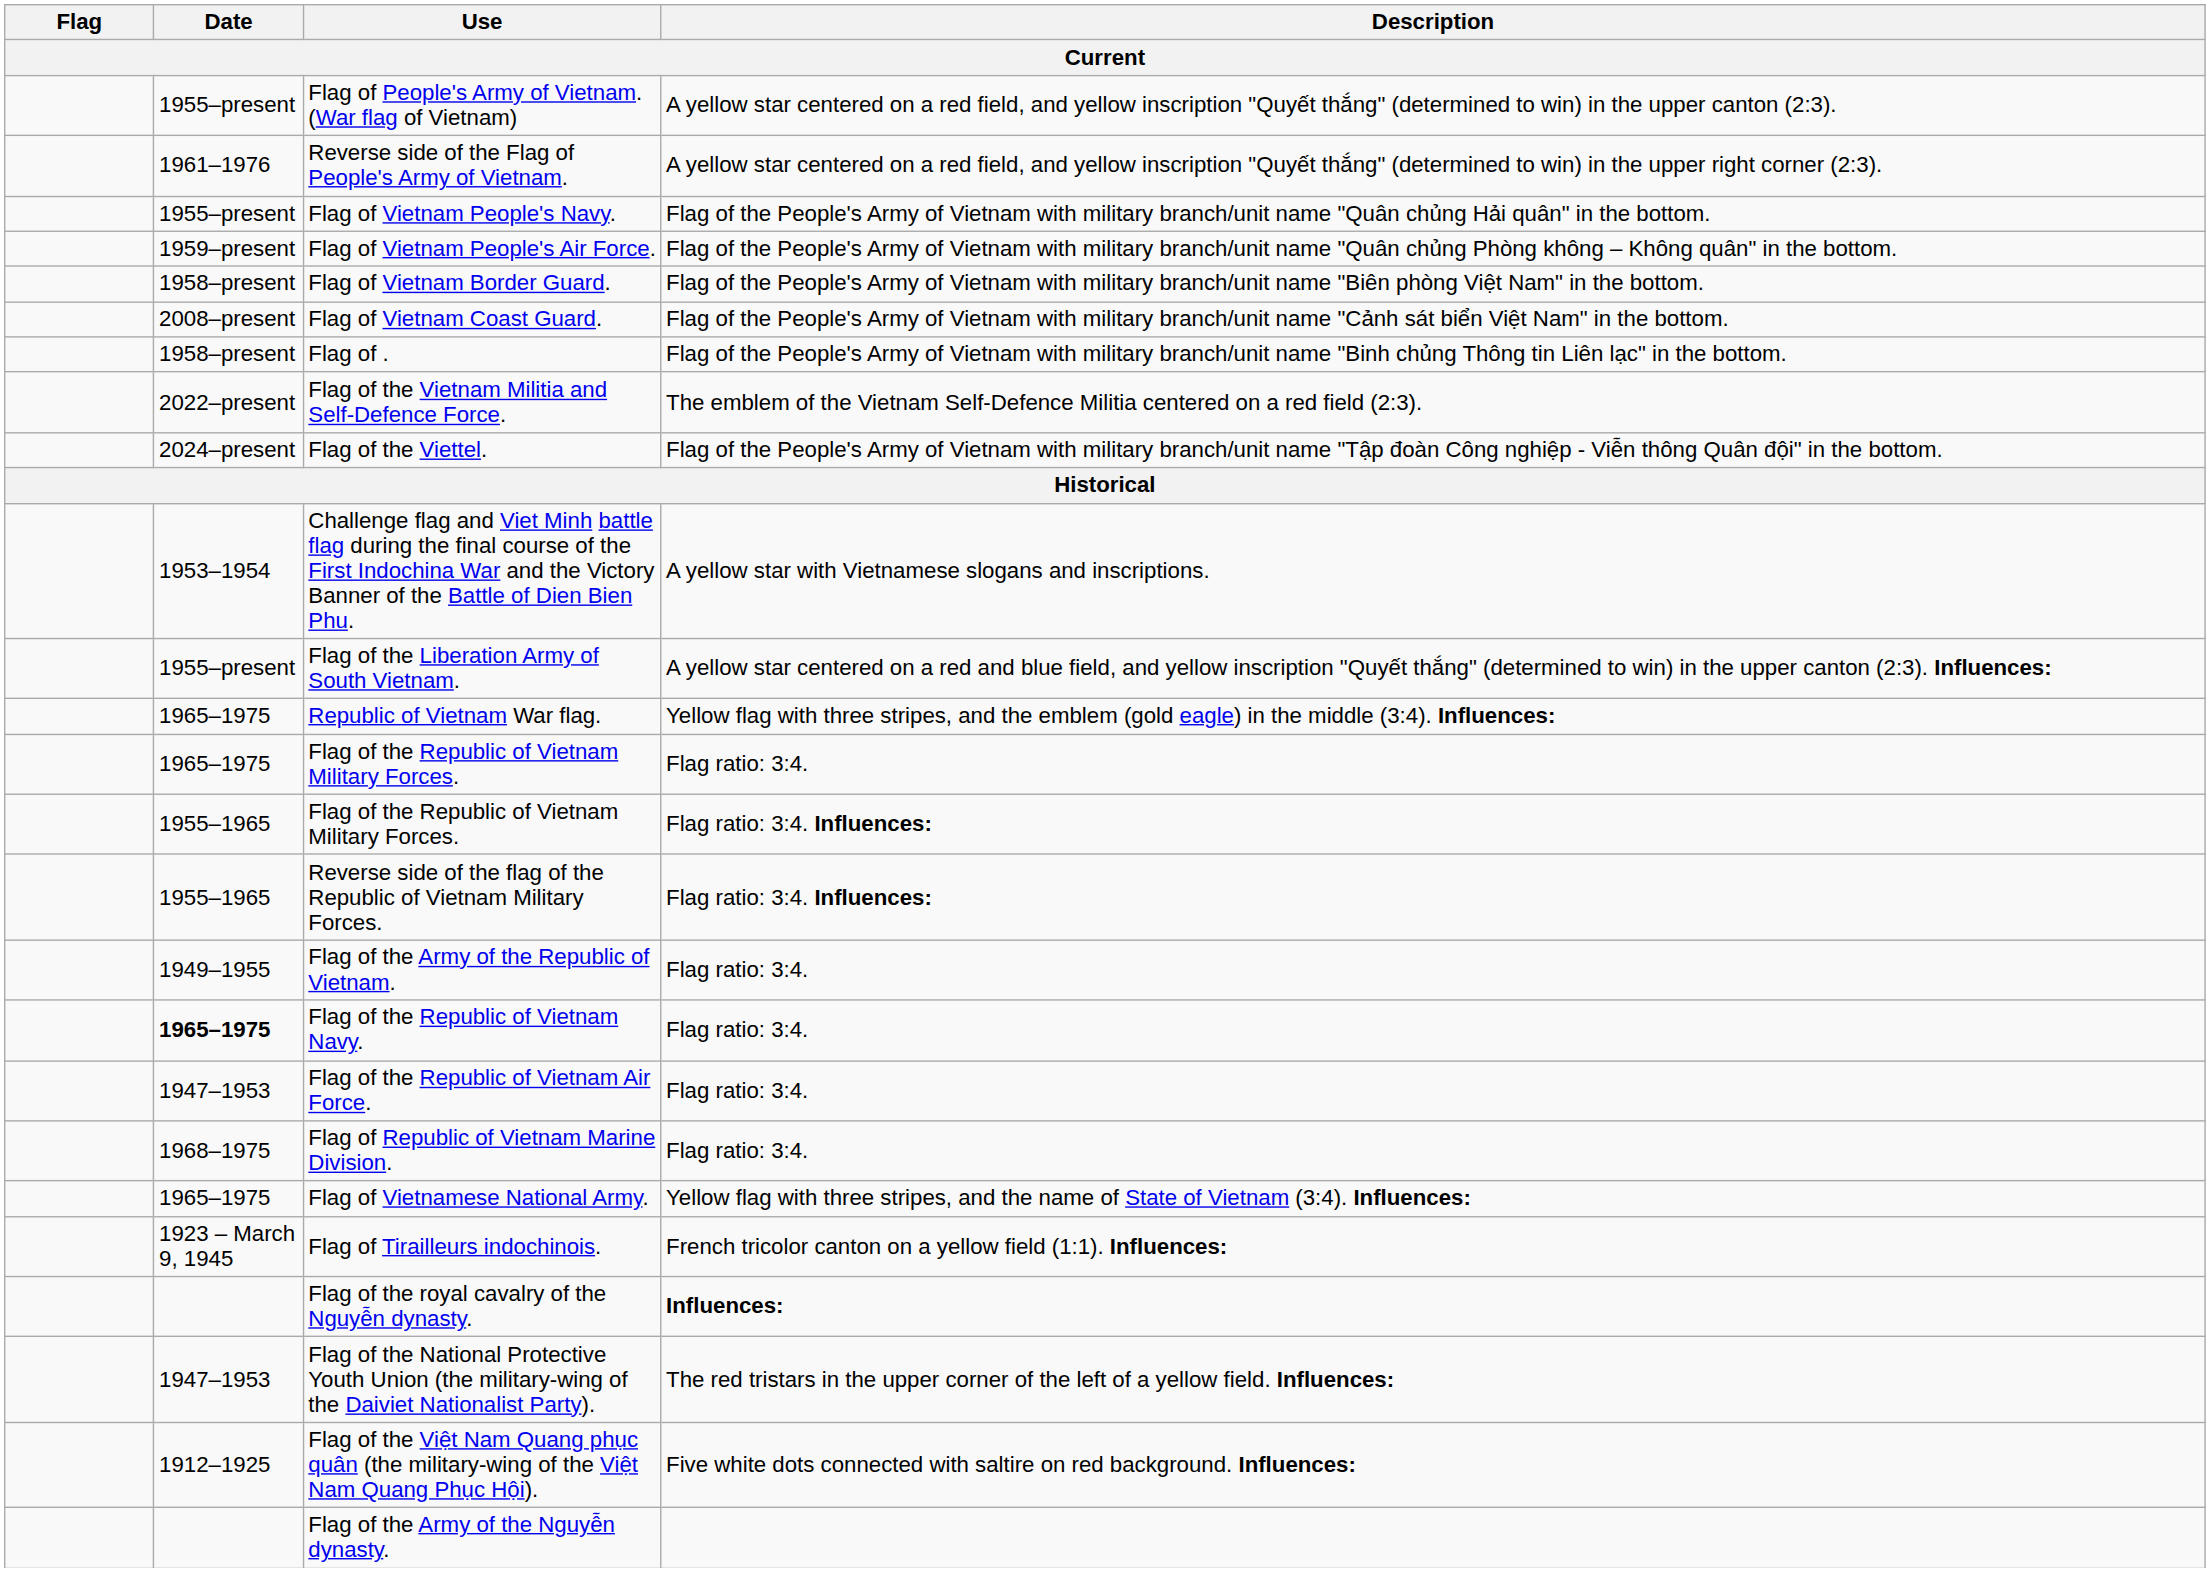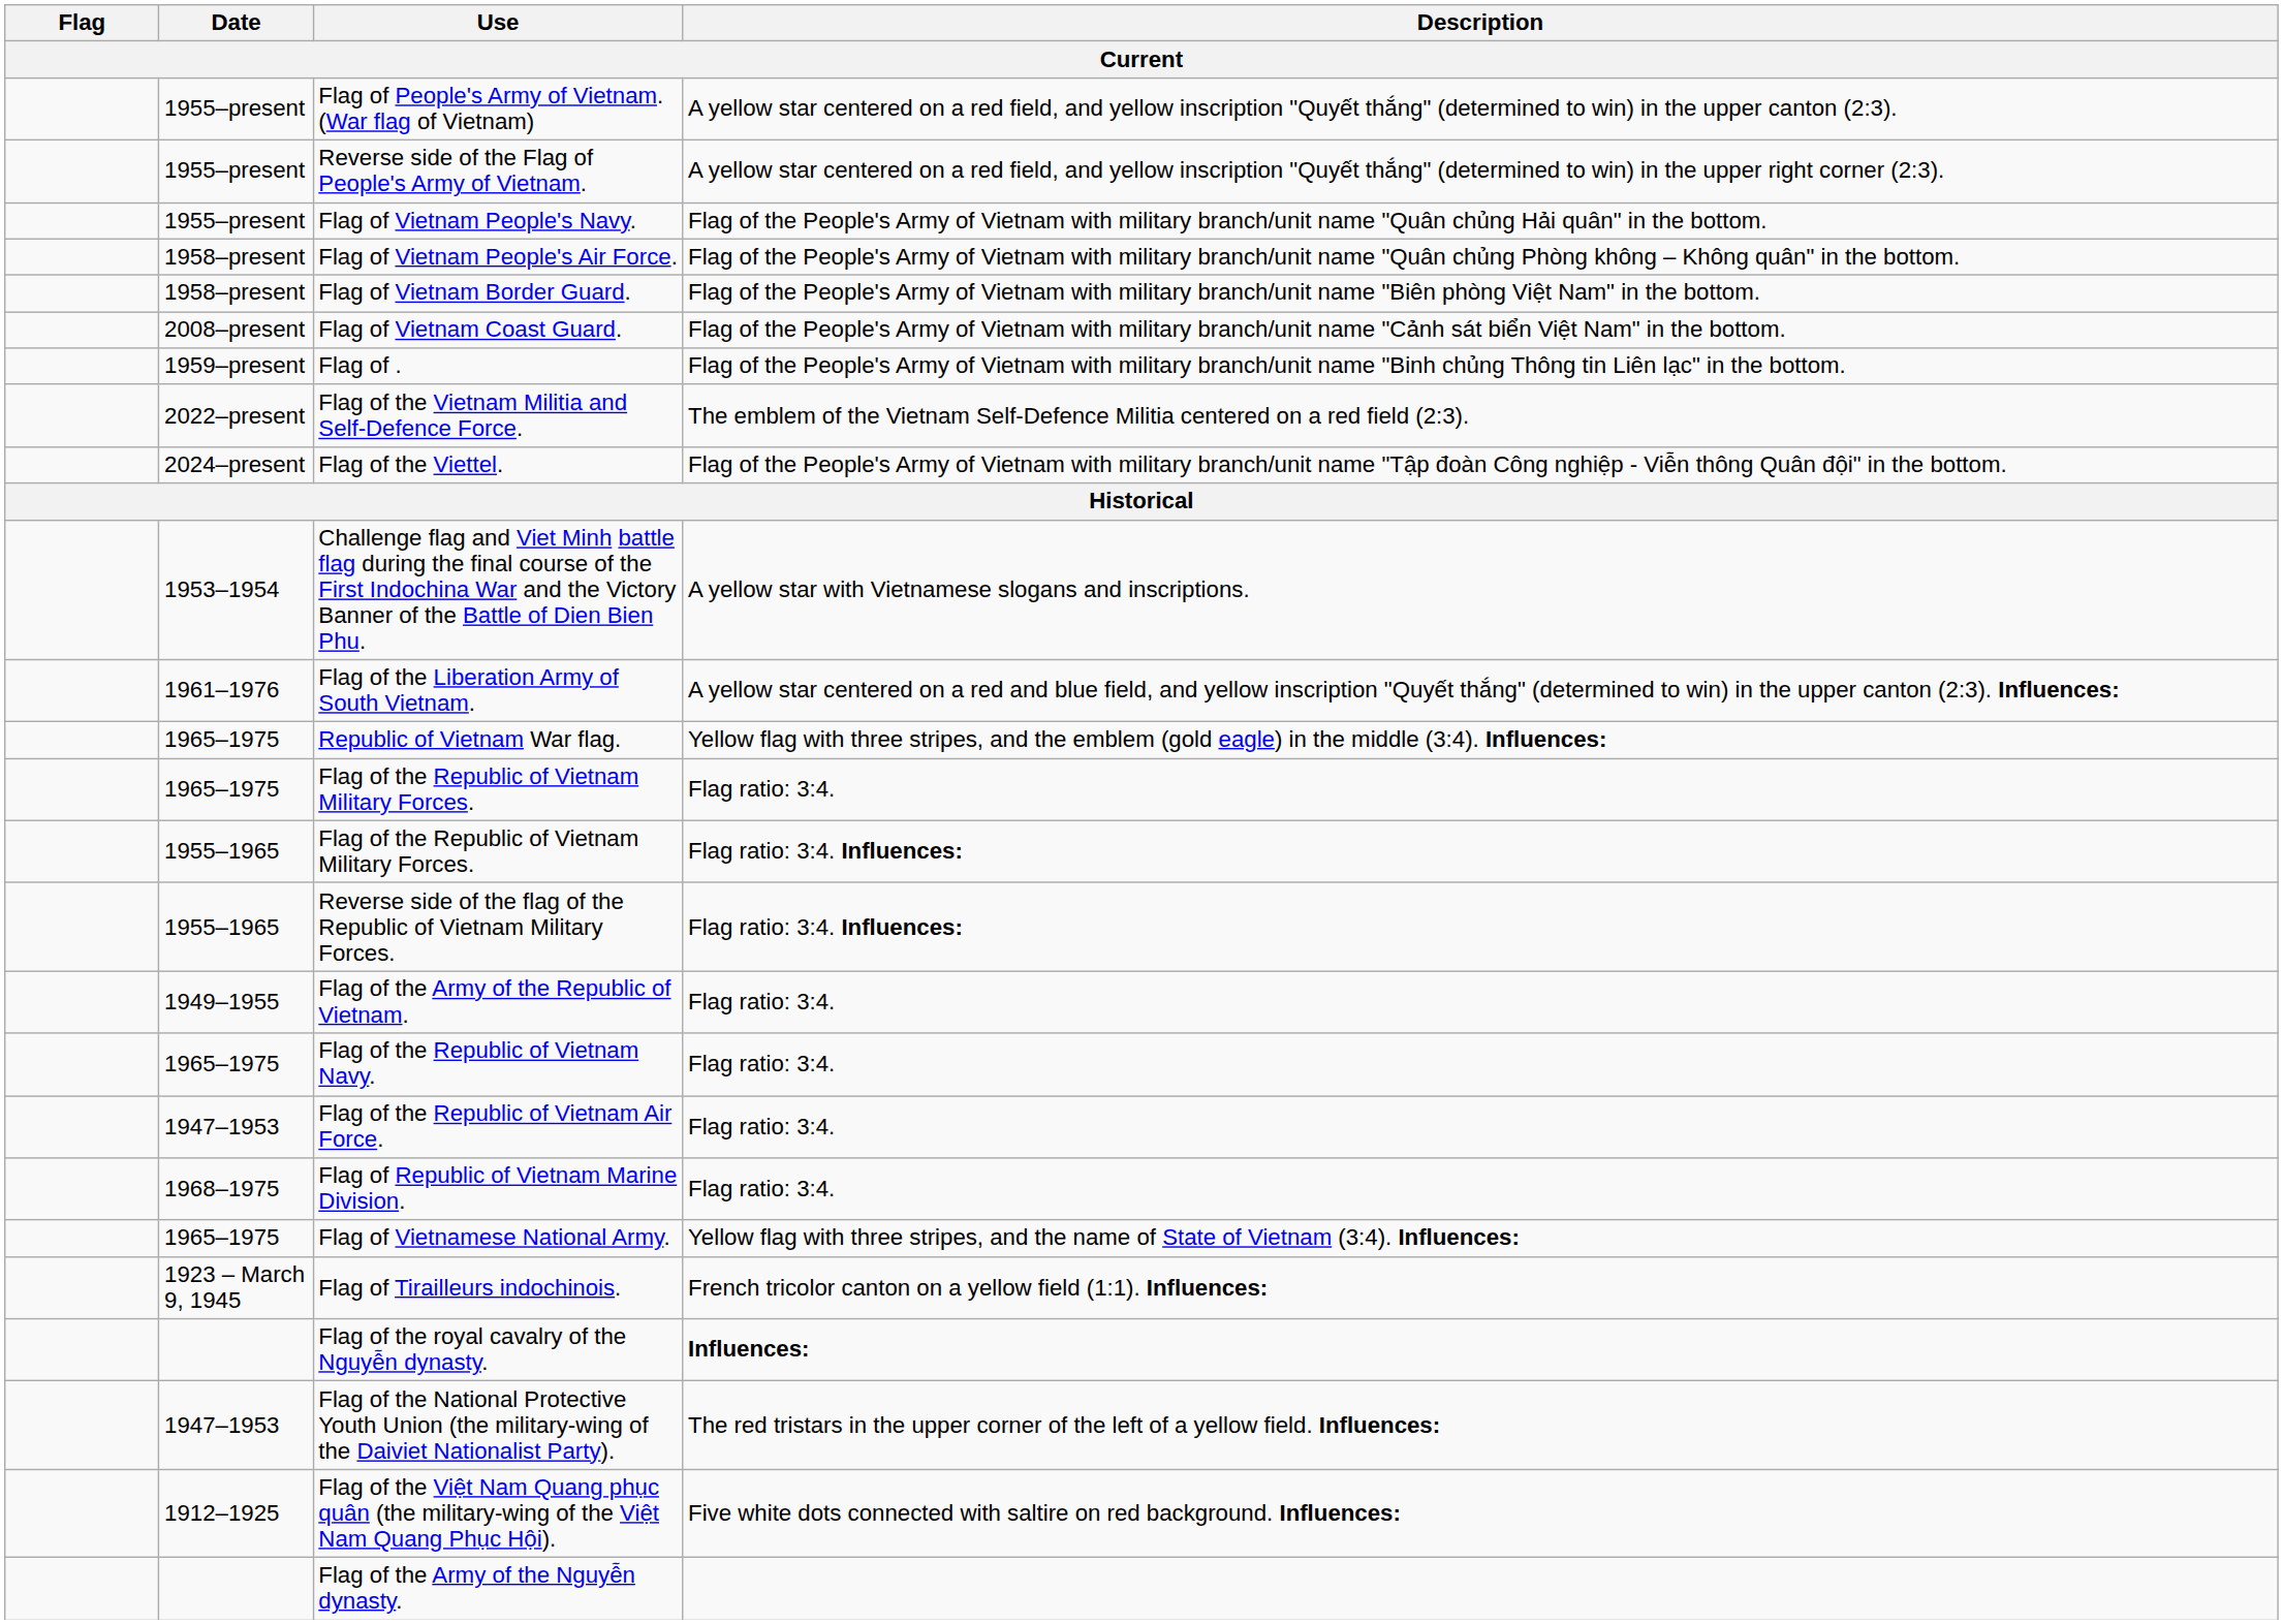Reverse side of the Flag of People's Army of Vietnam. | Date: 1961–1976 -> 1955–present
Flag of Vietnam People's Air Force. | Date: 1959–present -> 1958–present
Flag of . | Date: 1958–present -> 1959–present
Flag of the Liberation Army of South Vietnam. | Date: 1955–present -> 1961–1976
Flag of the Republic of Vietnam Navy. | Date: bold -> normal
